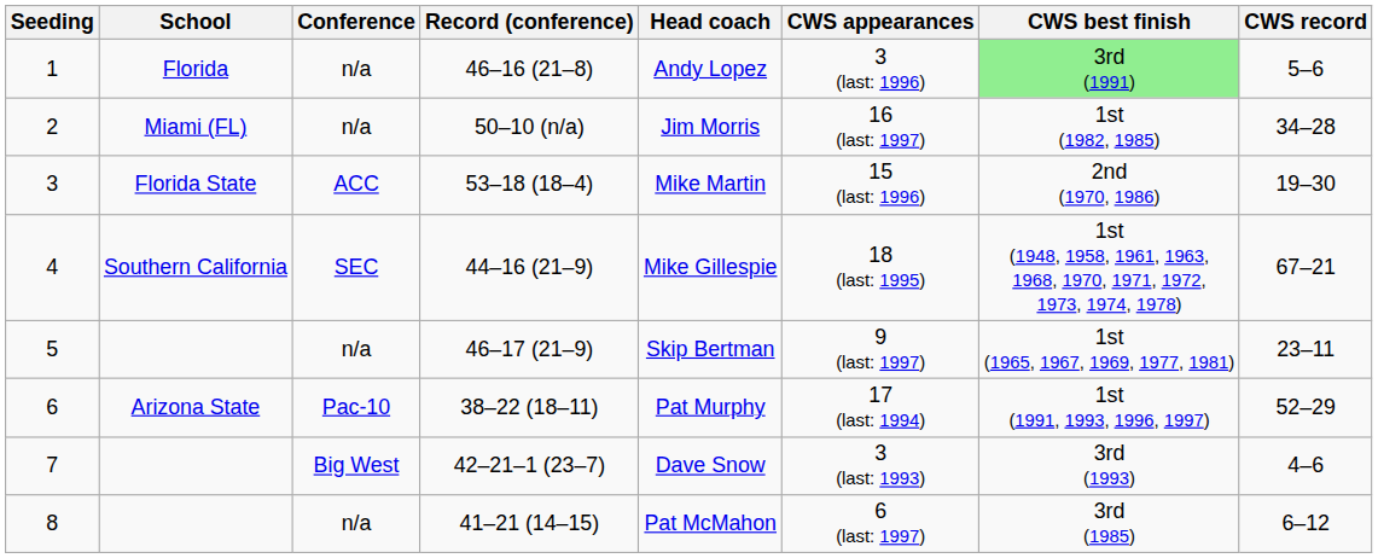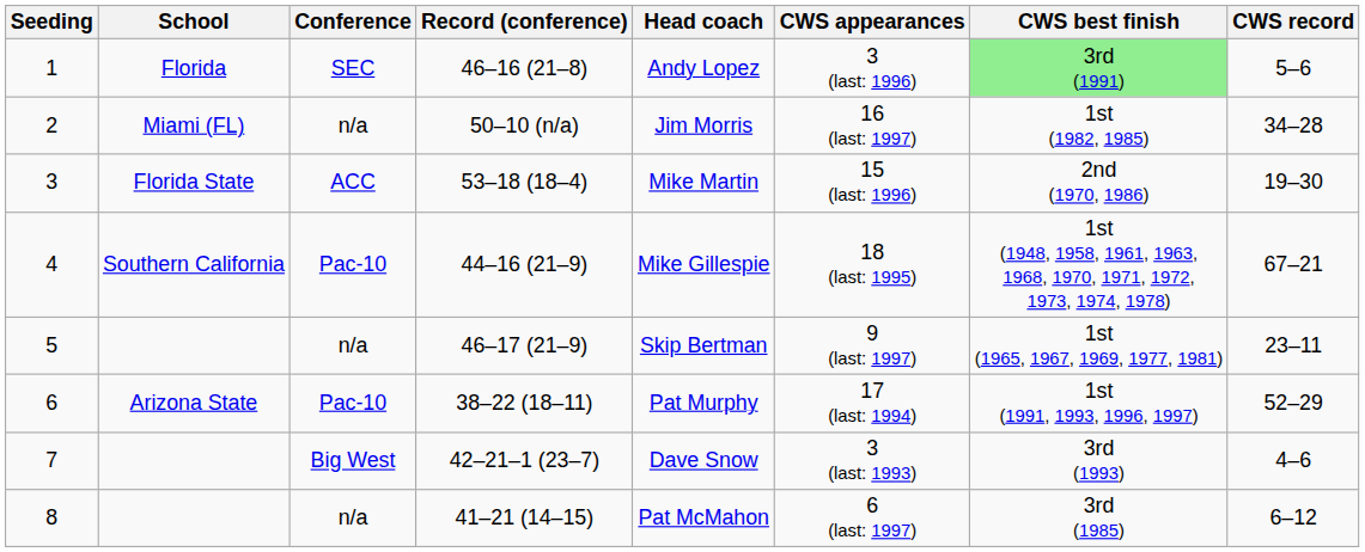1 | Conference: n/a -> SEC
4 | Conference: SEC -> Pac-10
